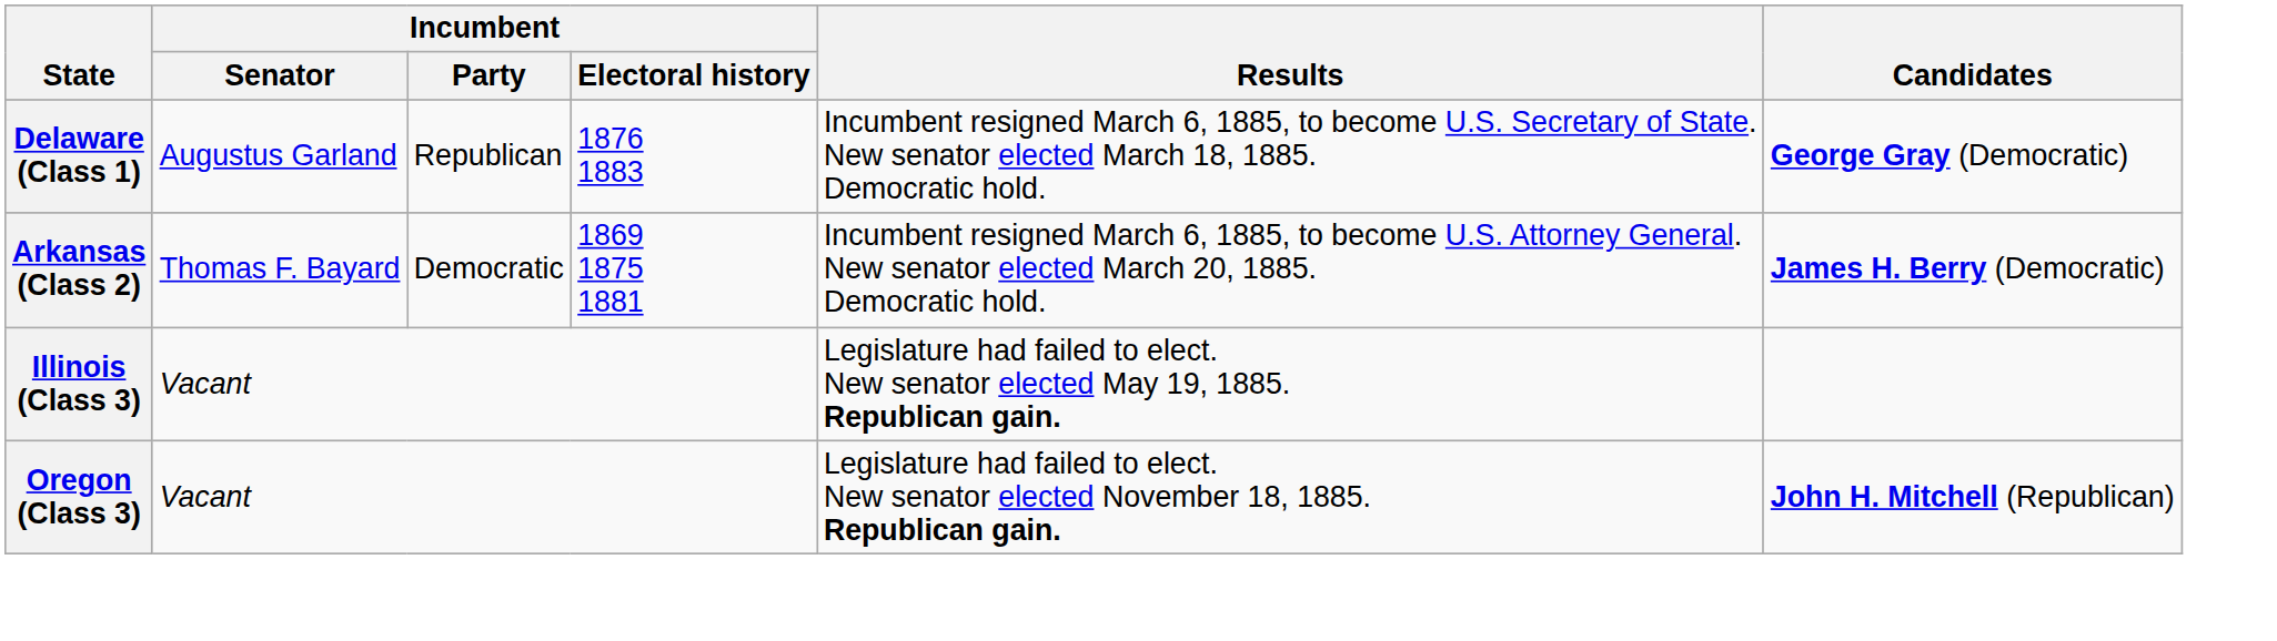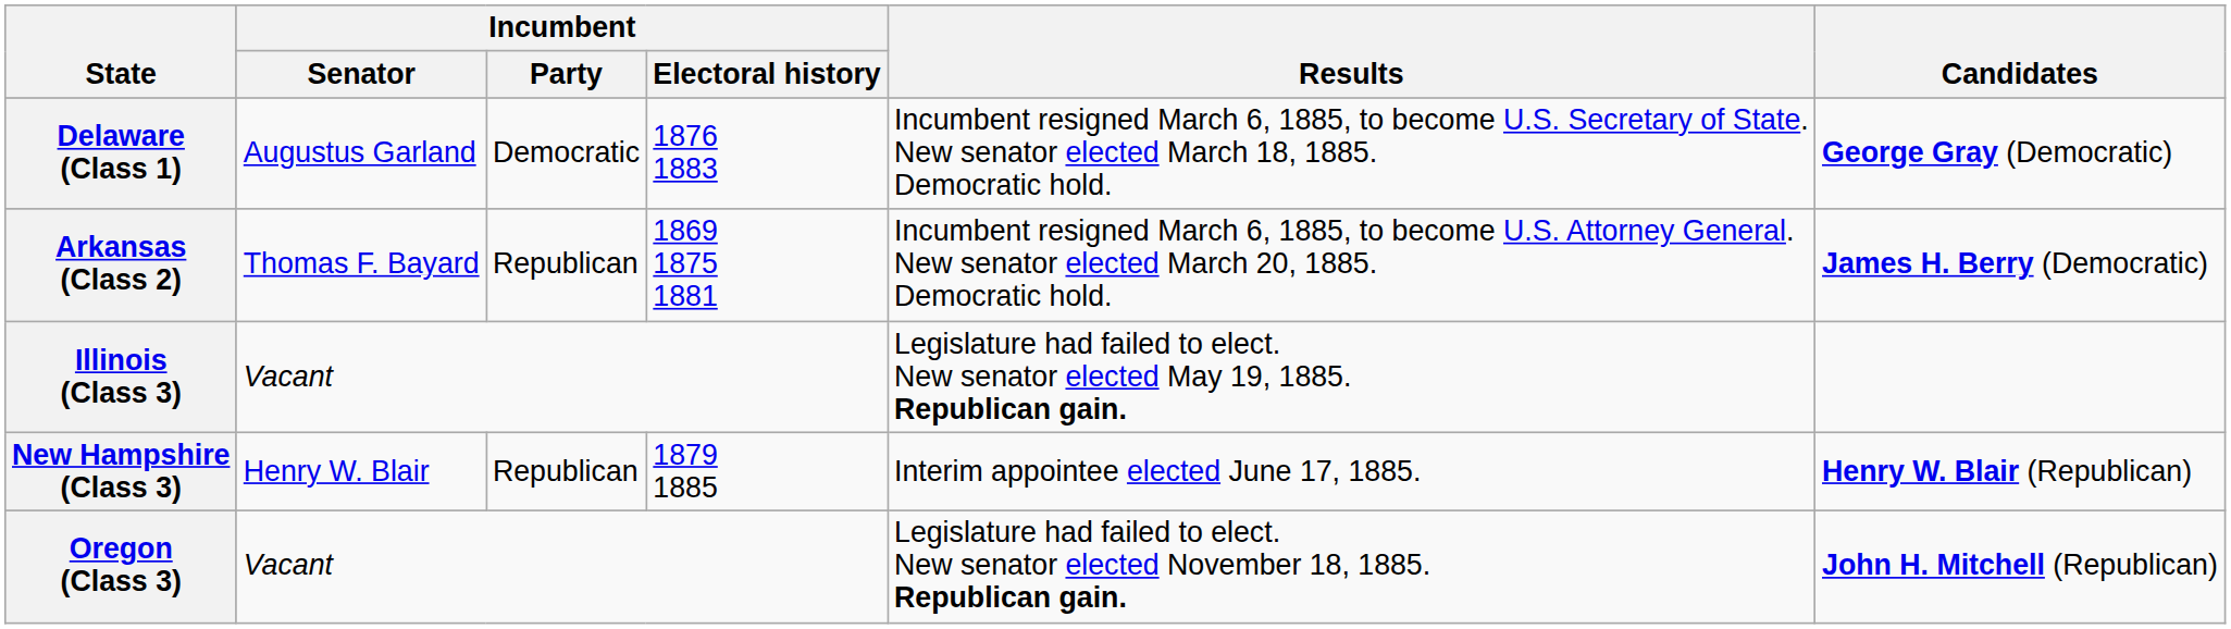Delaware (Class 1) | Incumbent / Party: Republican -> Democratic
Arkansas (Class 2) | Incumbent / Party: Democratic -> Republican
+ row: New Hampshire (Class 3) | Henry W. Blair | Republican | 1879 1885 | Interim appointee elected June 17, 1885. | Henry W. Blair (Republican)
